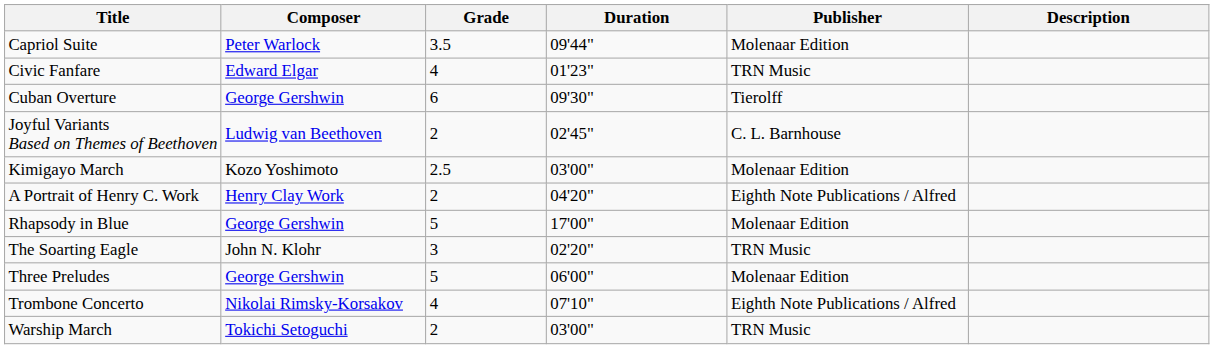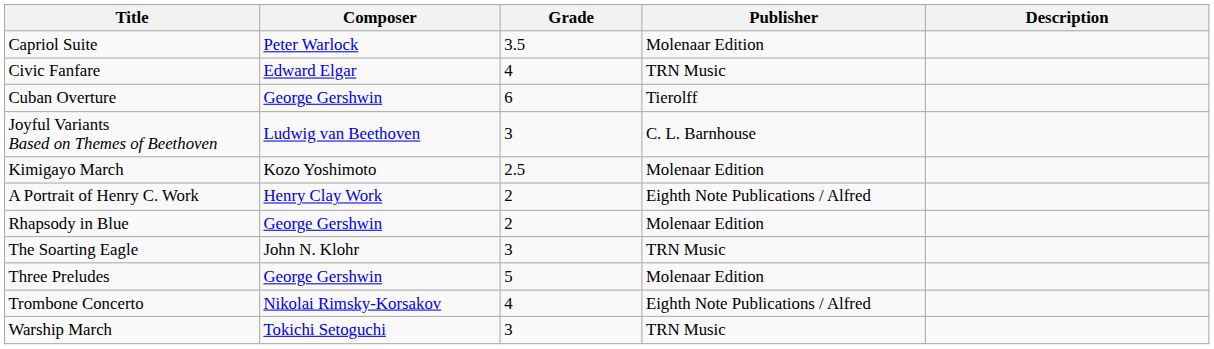- column: Duration | 09'44" | 01'23" | 09'30" | 02'45" | 03'00" | 04'20" | 17'00" | 02'20" | 06'00" | 07'10" | 03'00"
Joyful Variants Based on Themes of Beethoven | Grade: 2 -> 3
Rhapsody in Blue | Grade: 5 -> 2
Warship March | Grade: 2 -> 3
